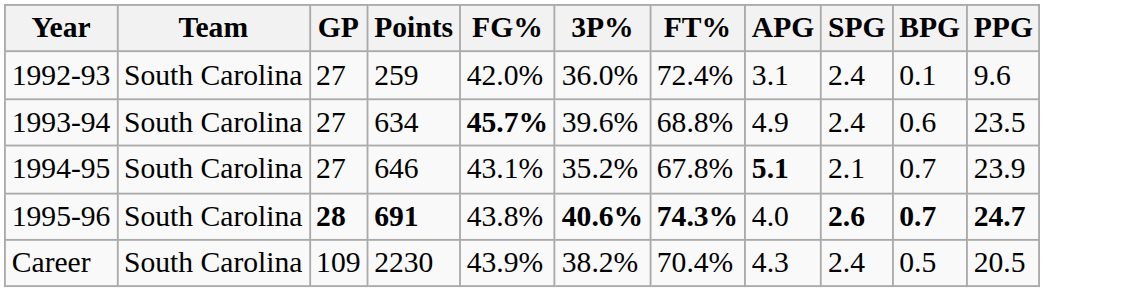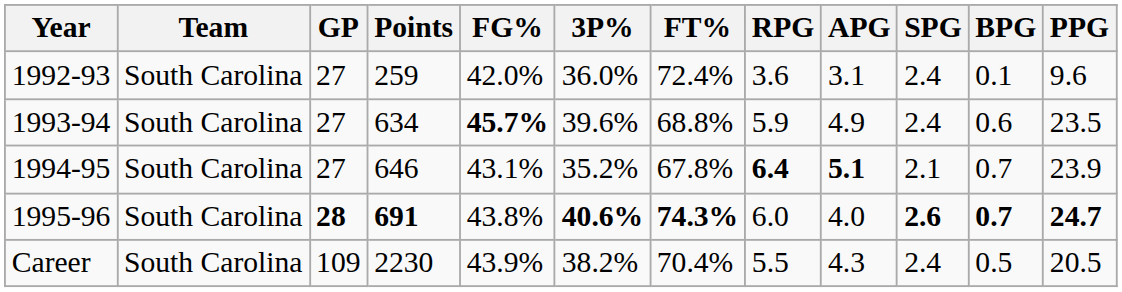+ column: RPG | 3.6 | 5.9 | 6.4 | 6.0 | 5.5
